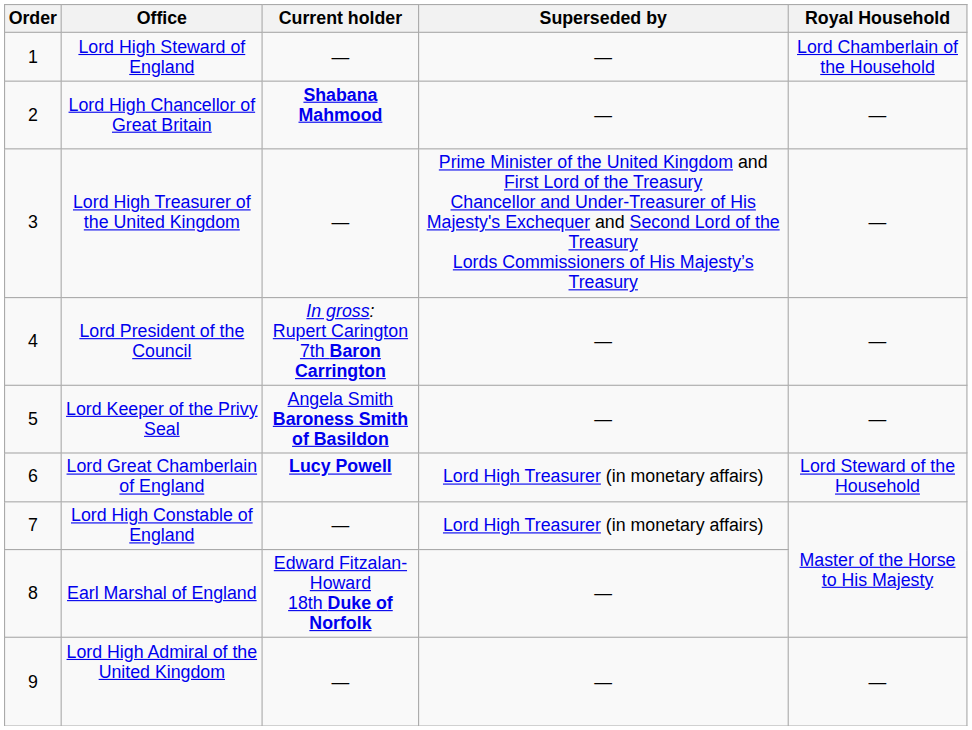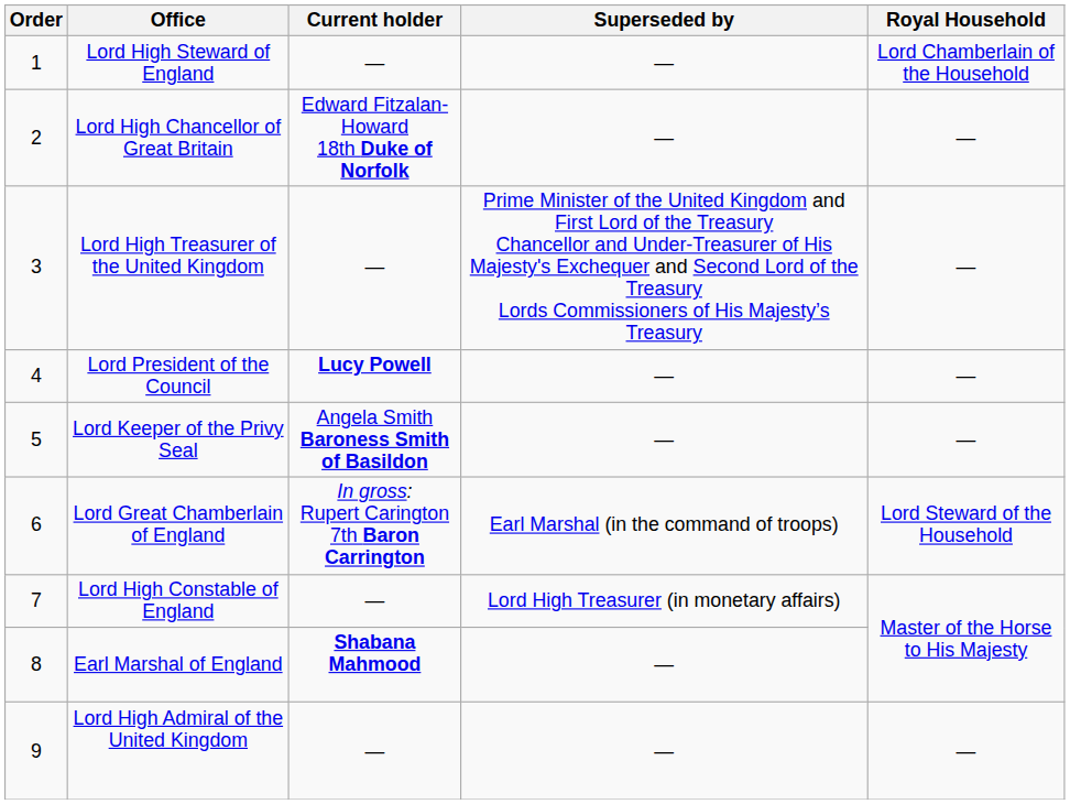Lord High Chancellor of Great Britain | Current holder: Shabana Mahmood -> Edward Fitzalan-Howard 18th Duke of Norfolk
Lord President of the Council | Current holder: In gross: Rupert Carington 7th Baron Carrington -> Lucy Powell
Lord Great Chamberlain of England | Current holder: Lucy Powell -> In gross: Rupert Carington 7th Baron Carrington
Lord Great Chamberlain of England | Superseded by: Lord High Treasurer (in monetary affairs) -> Earl Marshal (in the command of troops)
Earl Marshal of England | Current holder: Edward Fitzalan-Howard 18th Duke of Norfolk -> Shabana Mahmood
